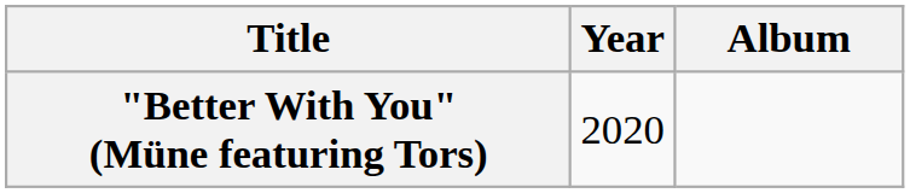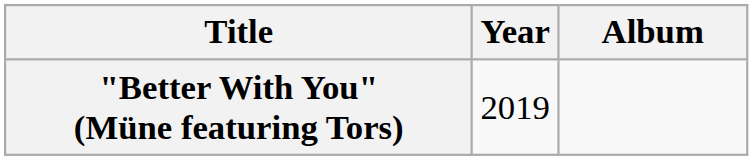"Better With You" (Müne featuring Tors) | Year: 2020 -> 2019
